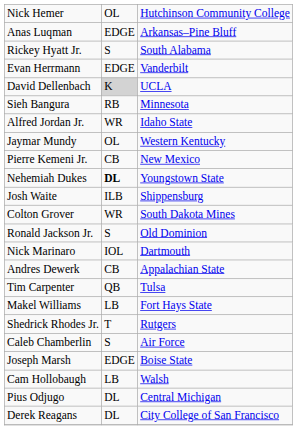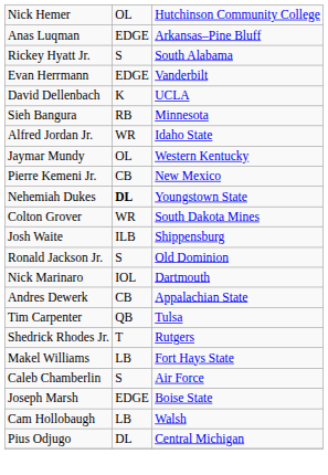David Dellenbach | column 2: lightgrey background -> no background
rows swapped: Colton Grover <-> Josh Waite
rows swapped: Shedrick Rhodes Jr. <-> Makel Williams
- row: Derek Reagans | DL | City College of San Francisco
